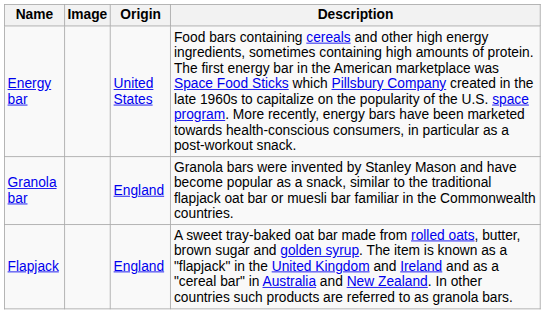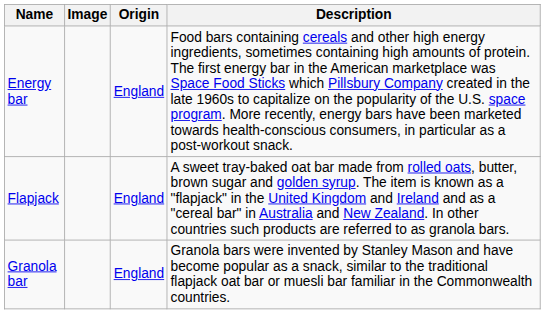Energy bar | Origin: United States -> England
rows swapped: Flapjack <-> Granola bar
